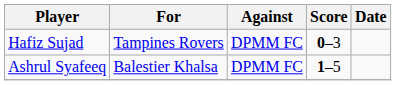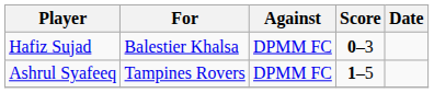Hafiz Sujad | For: Tampines Rovers -> Balestier Khalsa
Ashrul Syafeeq | For: Balestier Khalsa -> Tampines Rovers
